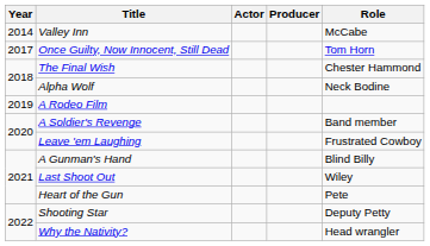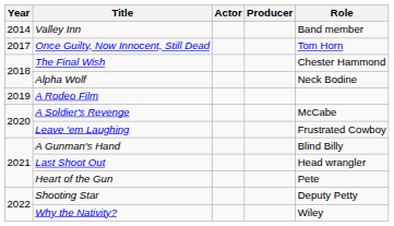Valley Inn | Role: McCabe -> Band member
A Soldier's Revenge | Role: Band member -> McCabe
Last Shoot Out | Role: Wiley -> Head wrangler
Why the Nativity? | Role: Head wrangler -> Wiley
